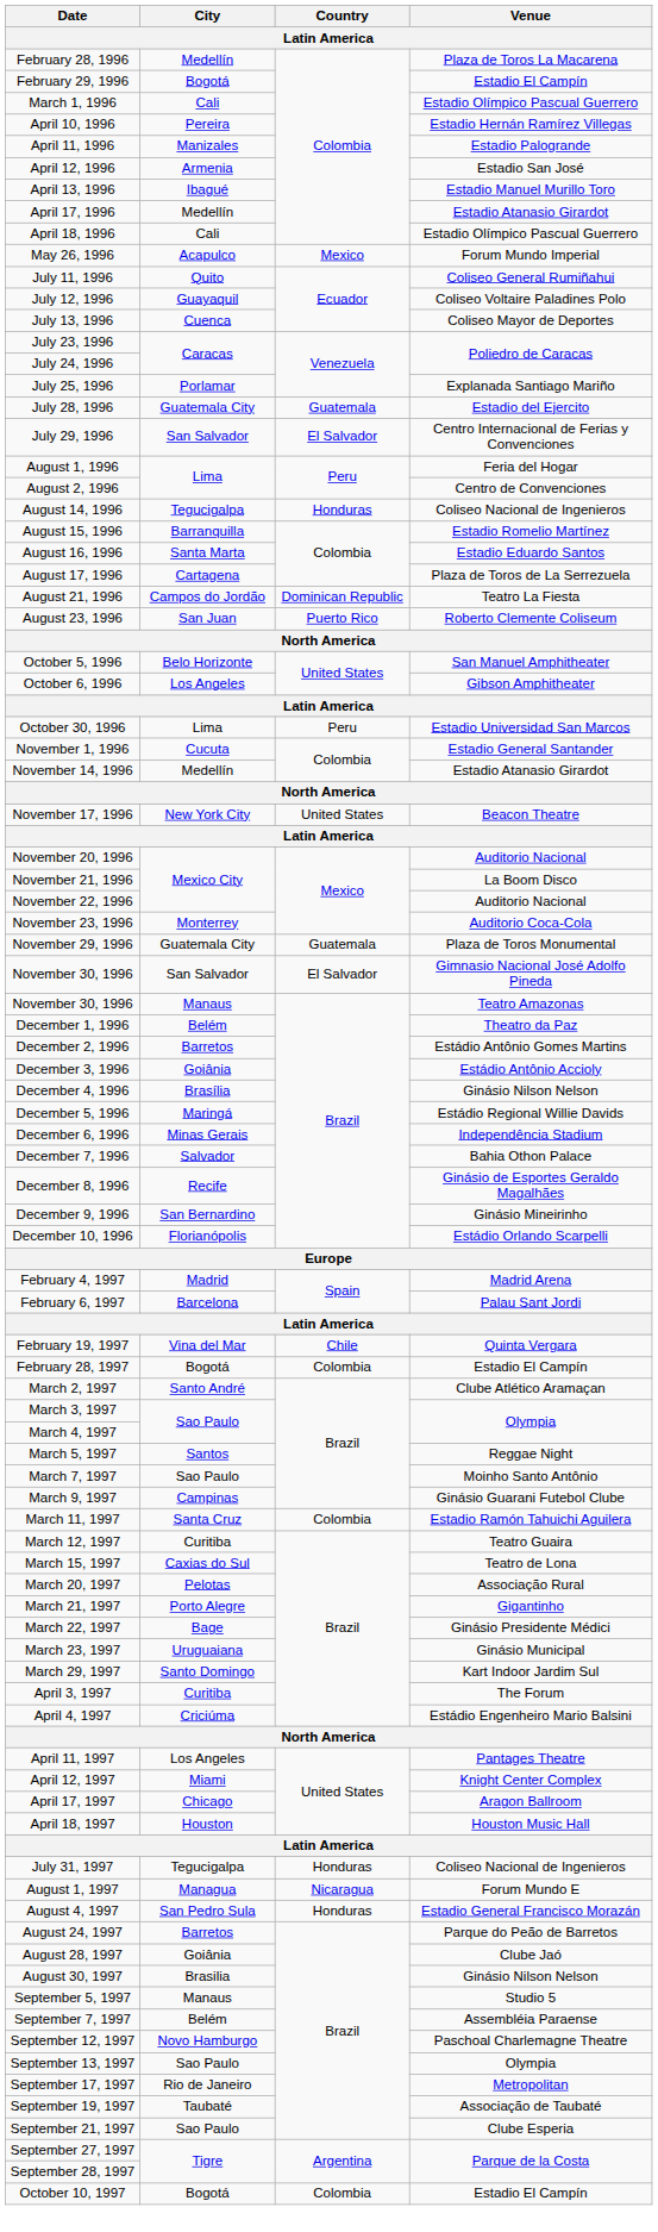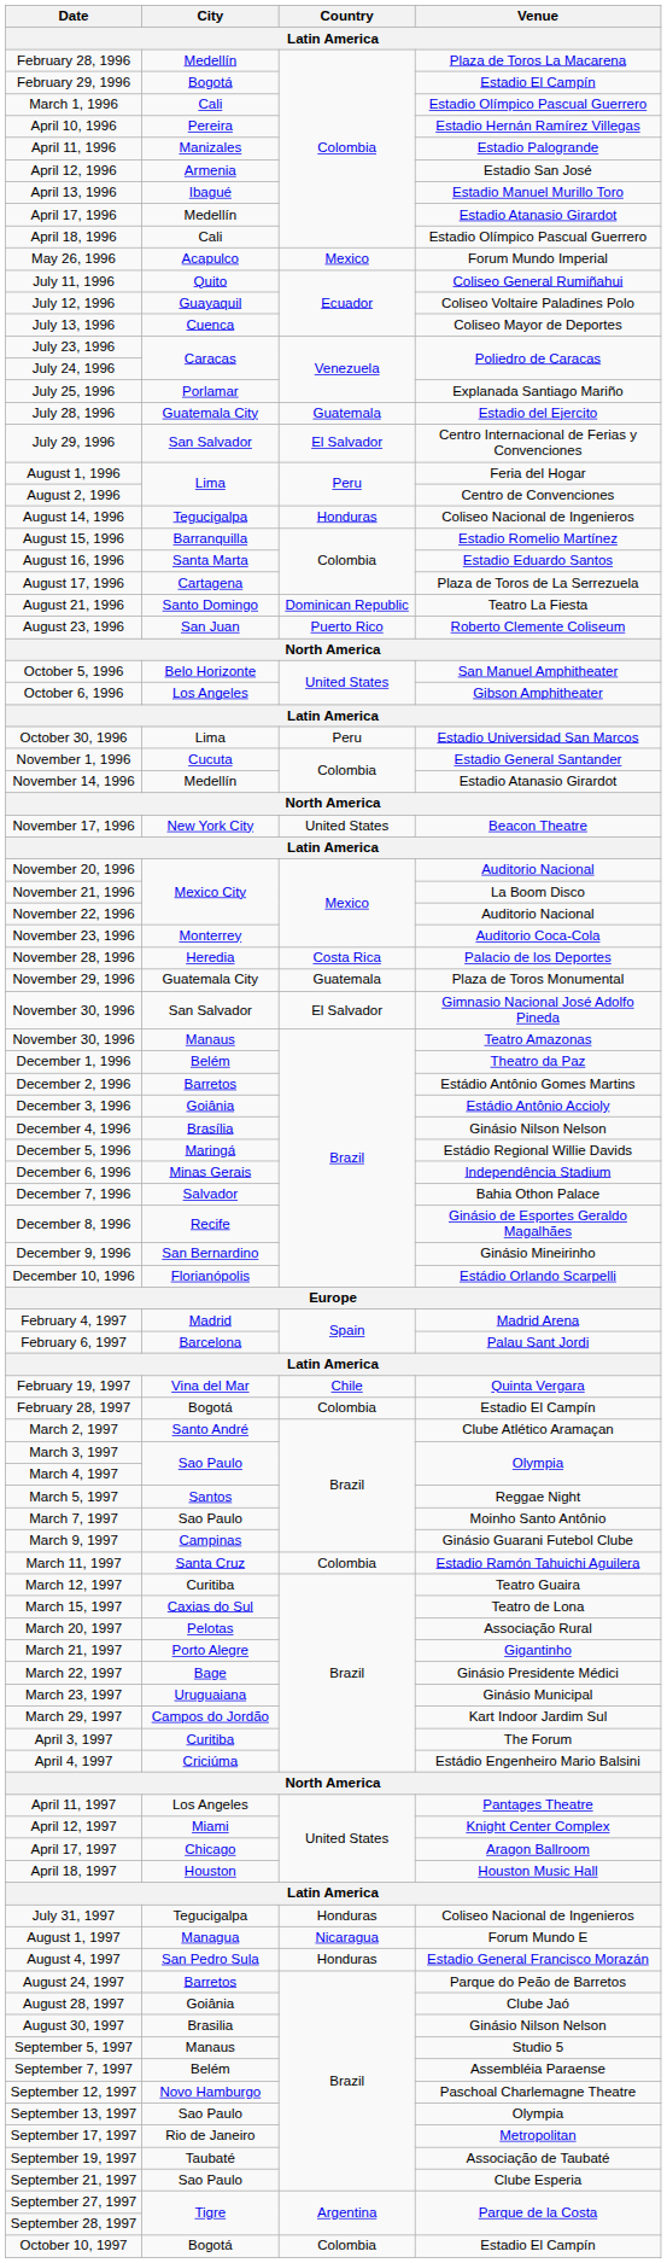August 21, 1996 | City: Campos do Jordão -> Santo Domingo
+ row: November 28, 1996 | Heredia | Costa Rica | Palacio de los Deportes
March 29, 1997 | City: Santo Domingo -> Campos do Jordão
